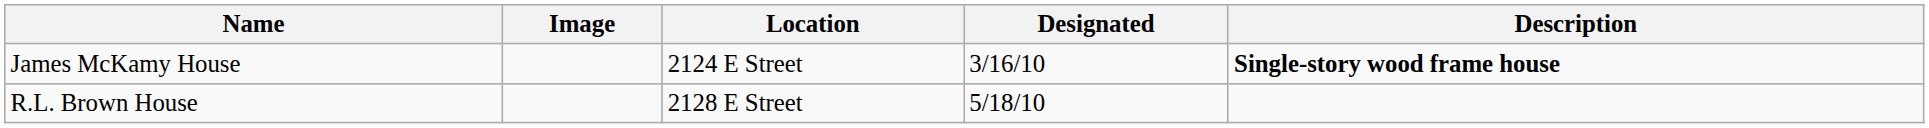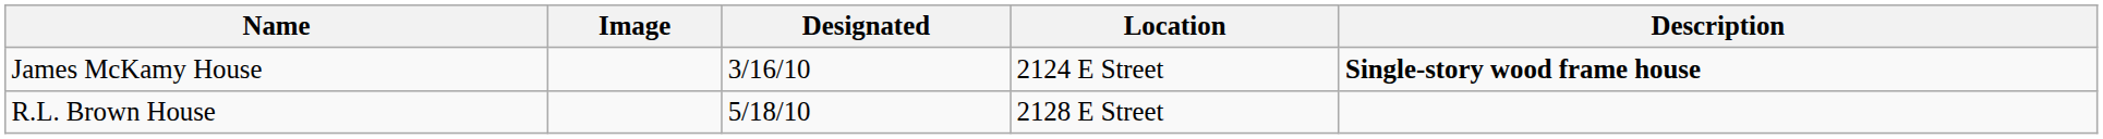columns swapped: Location <-> Designated
